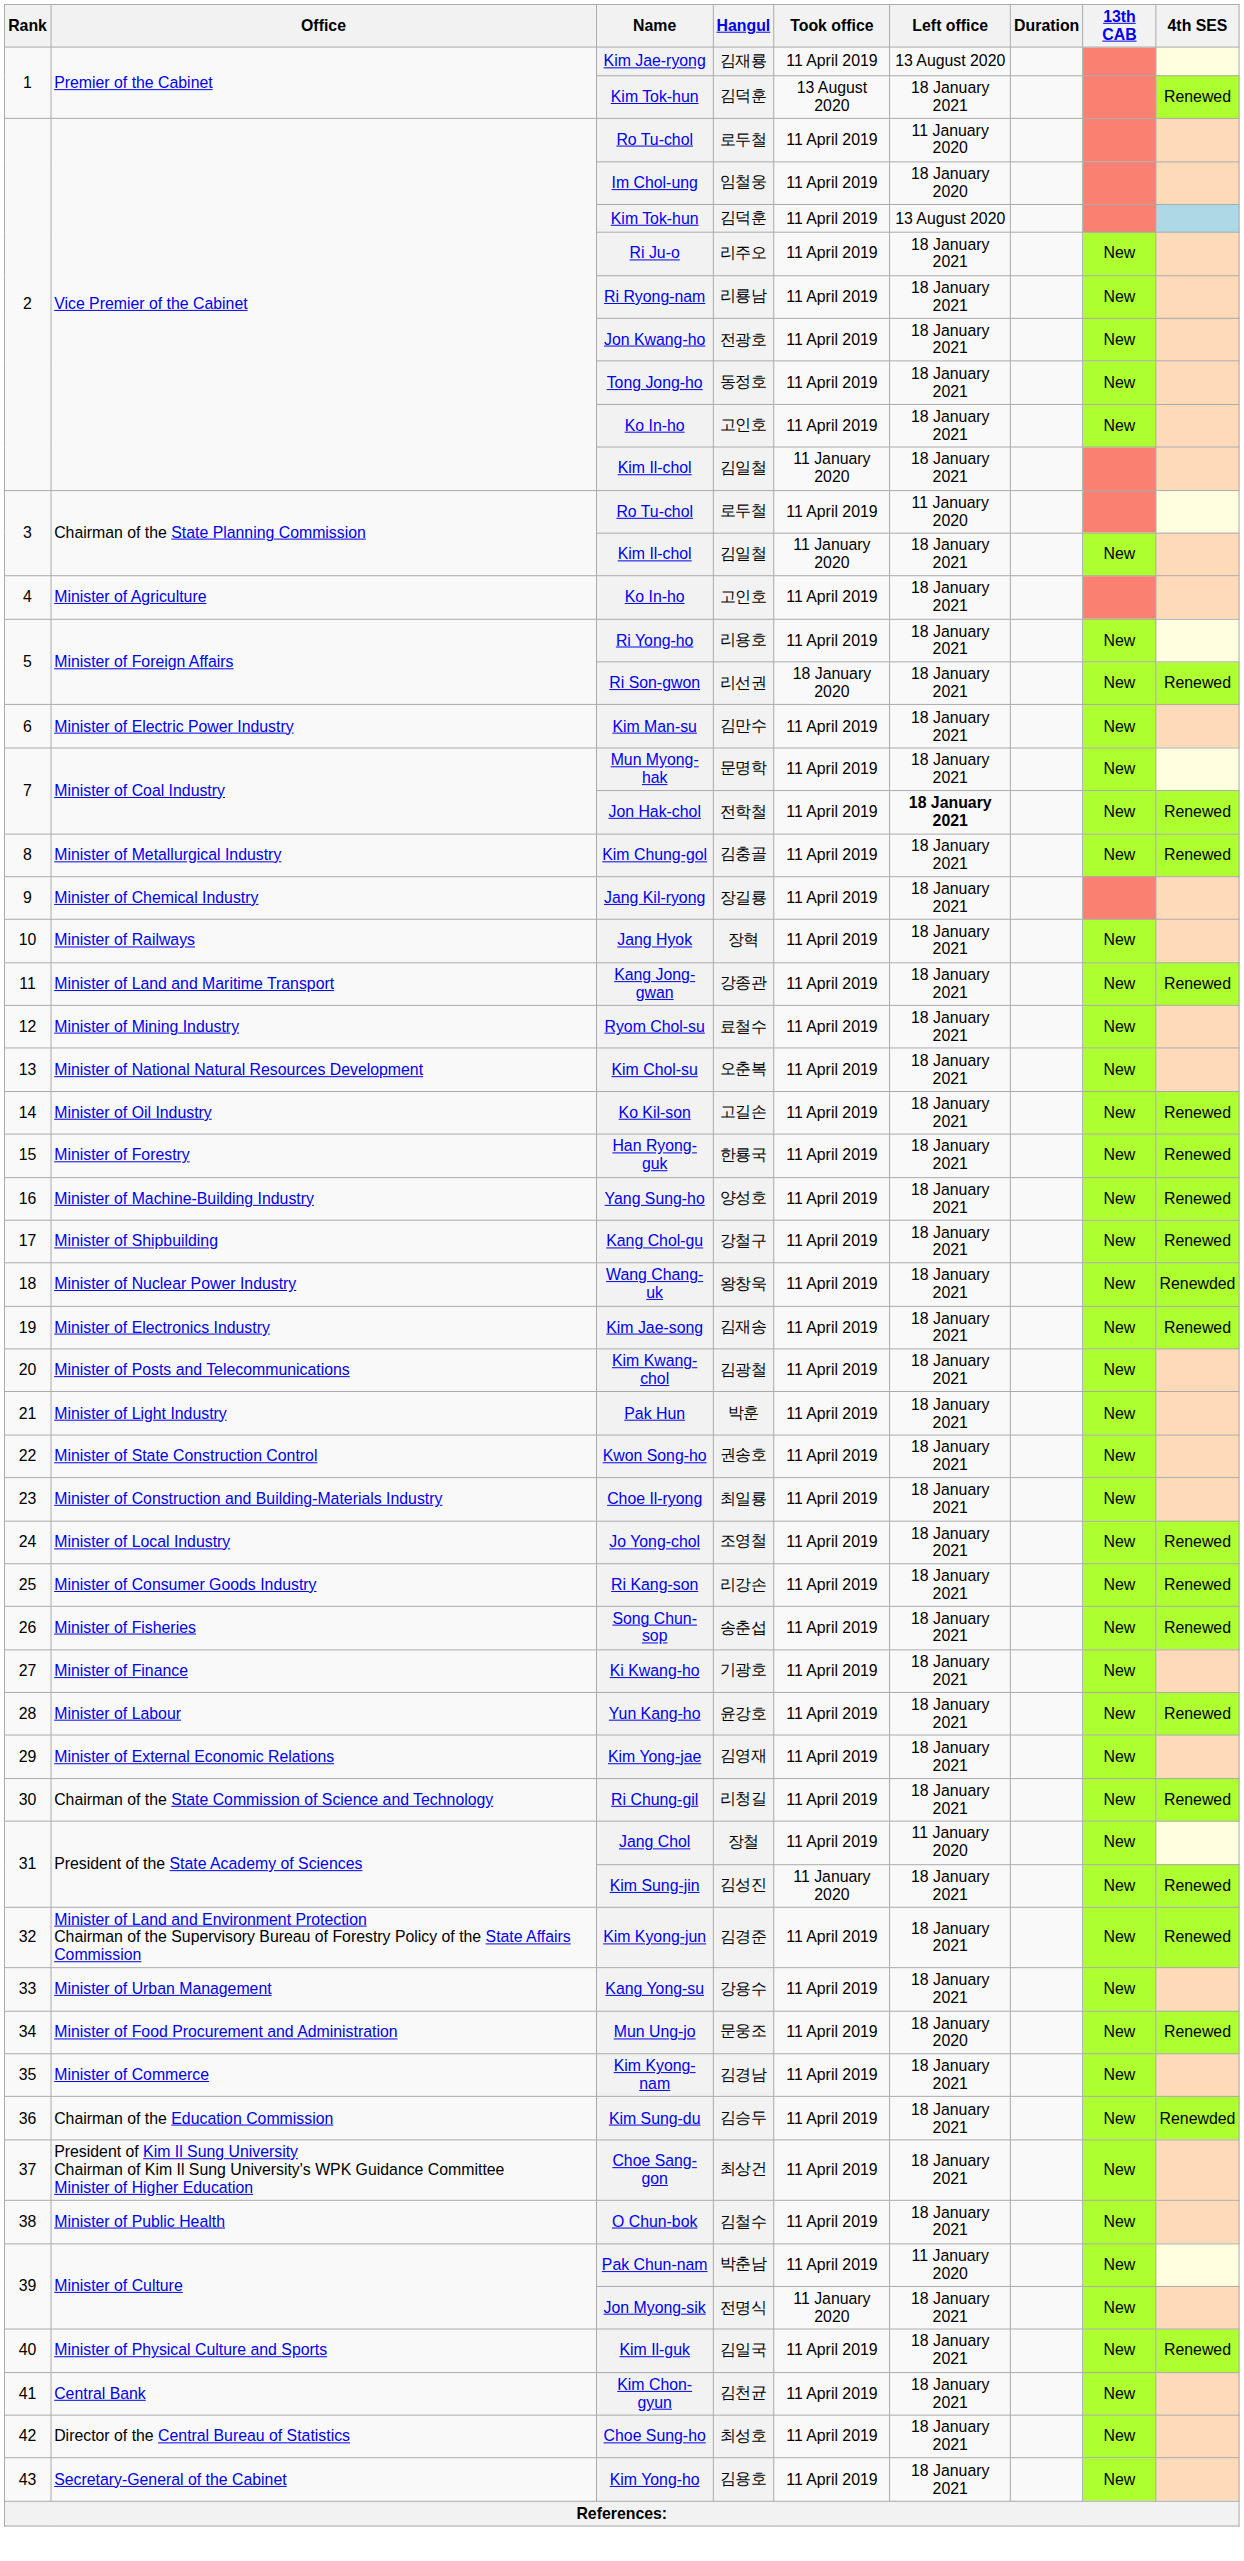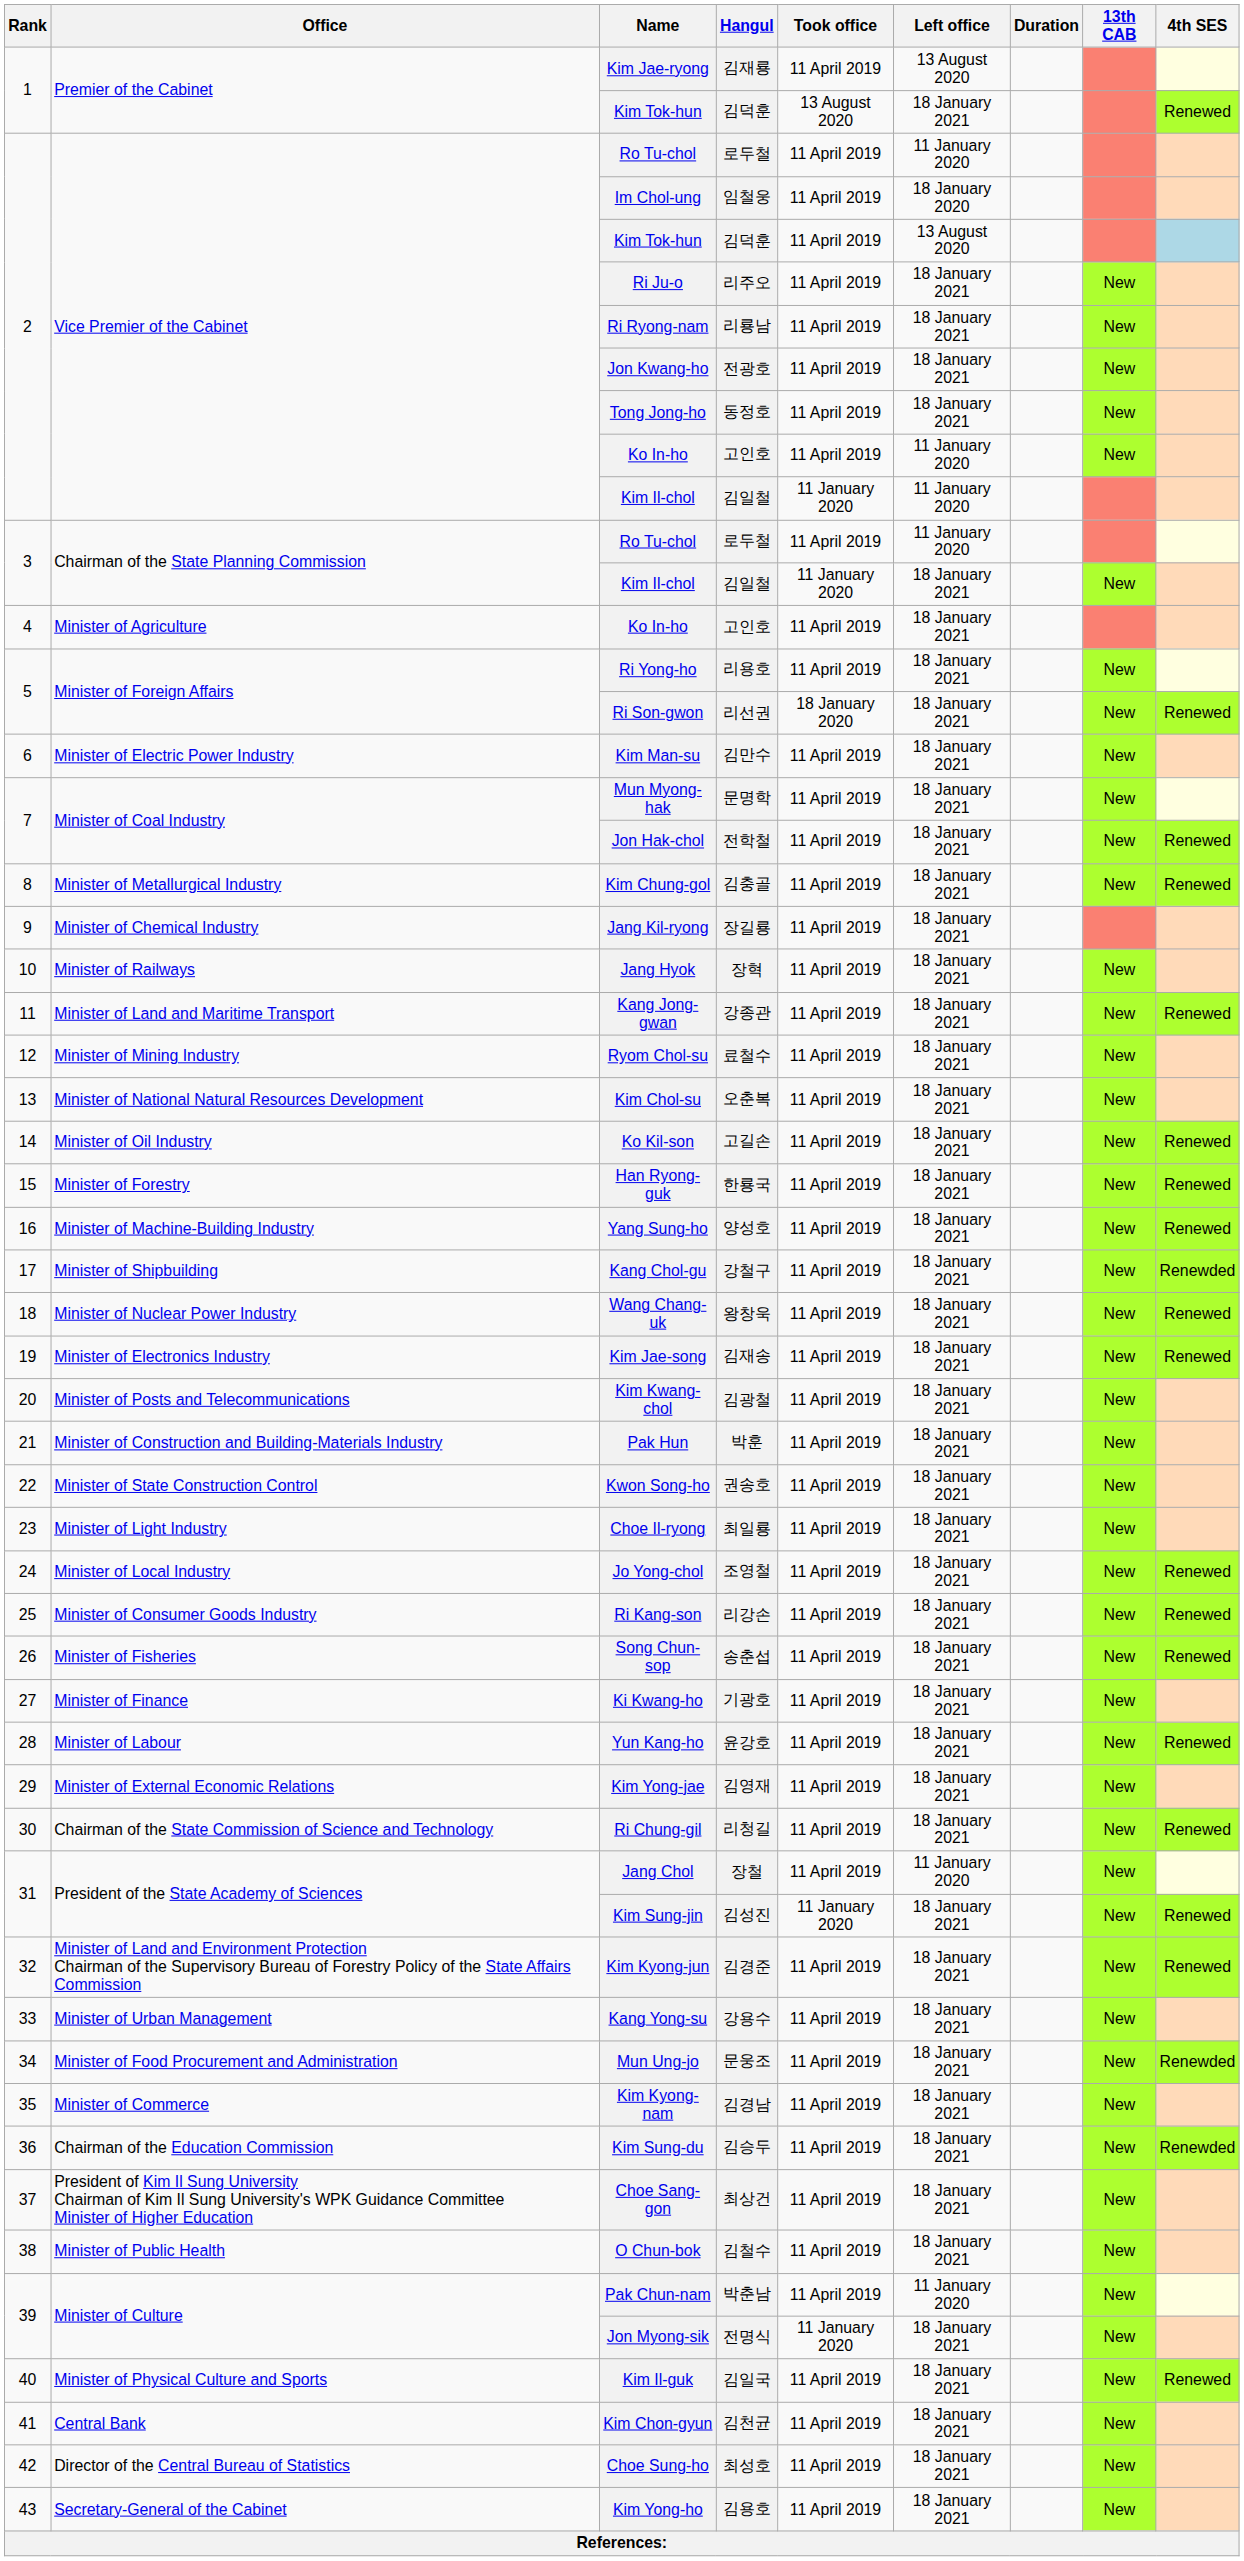2 / Ko In-ho | Left office: 18 January 2021 -> 11 January 2020
2 / Kim Il-chol | Left office: 18 January 2021 -> 11 January 2020
Jon Hak-chol | Left office: bold -> normal
Kang Chol-gu | 4th SES: Renewed -> Renewded
Wang Chang-uk | 4th SES: Renewded -> Renewed
Pak Hun | Office: Minister of Light Industry -> Minister of Construction and Building-Materials Industry
Choe Il-ryong | Office: Minister of Construction and Building-Materials Industry -> Minister of Light Industry
Mun Ung-jo | Left office: 18 January 2020 -> 18 January 2021
Mun Ung-jo | 4th SES: Renewed -> Renewded
